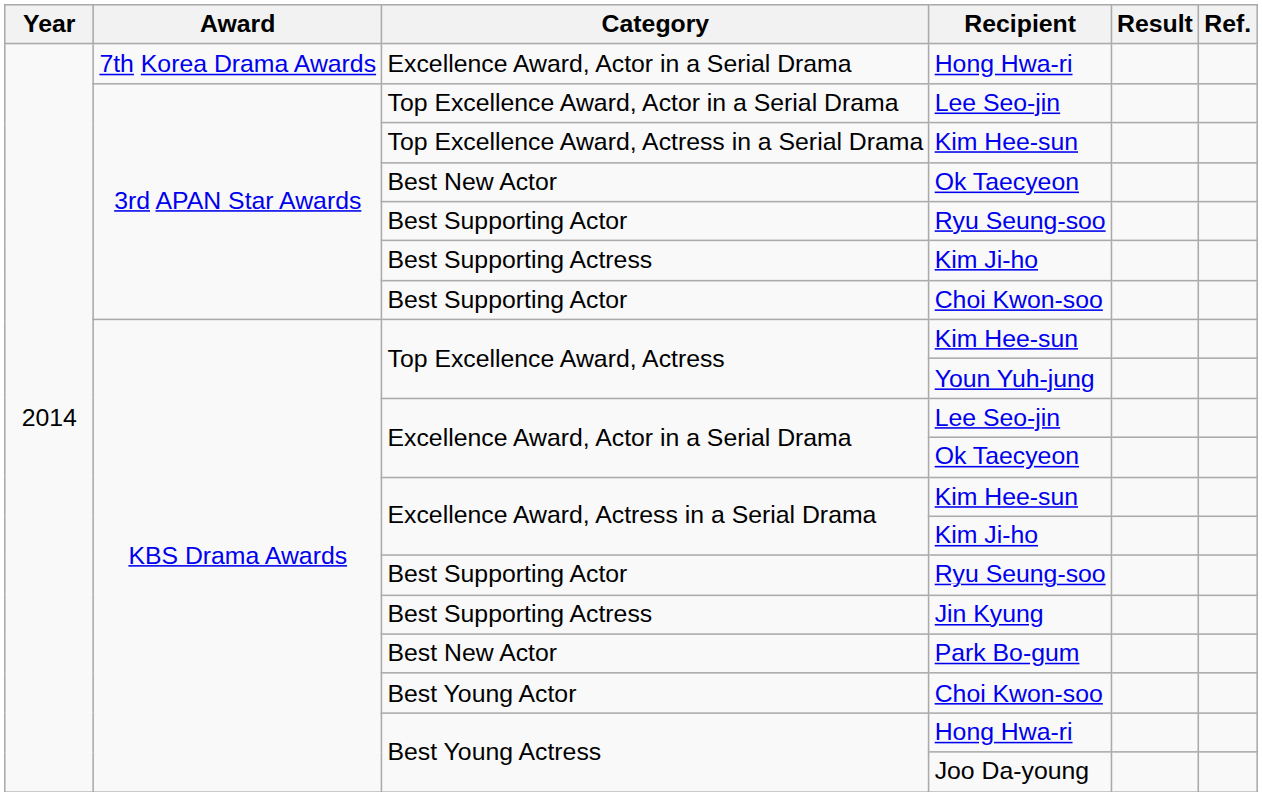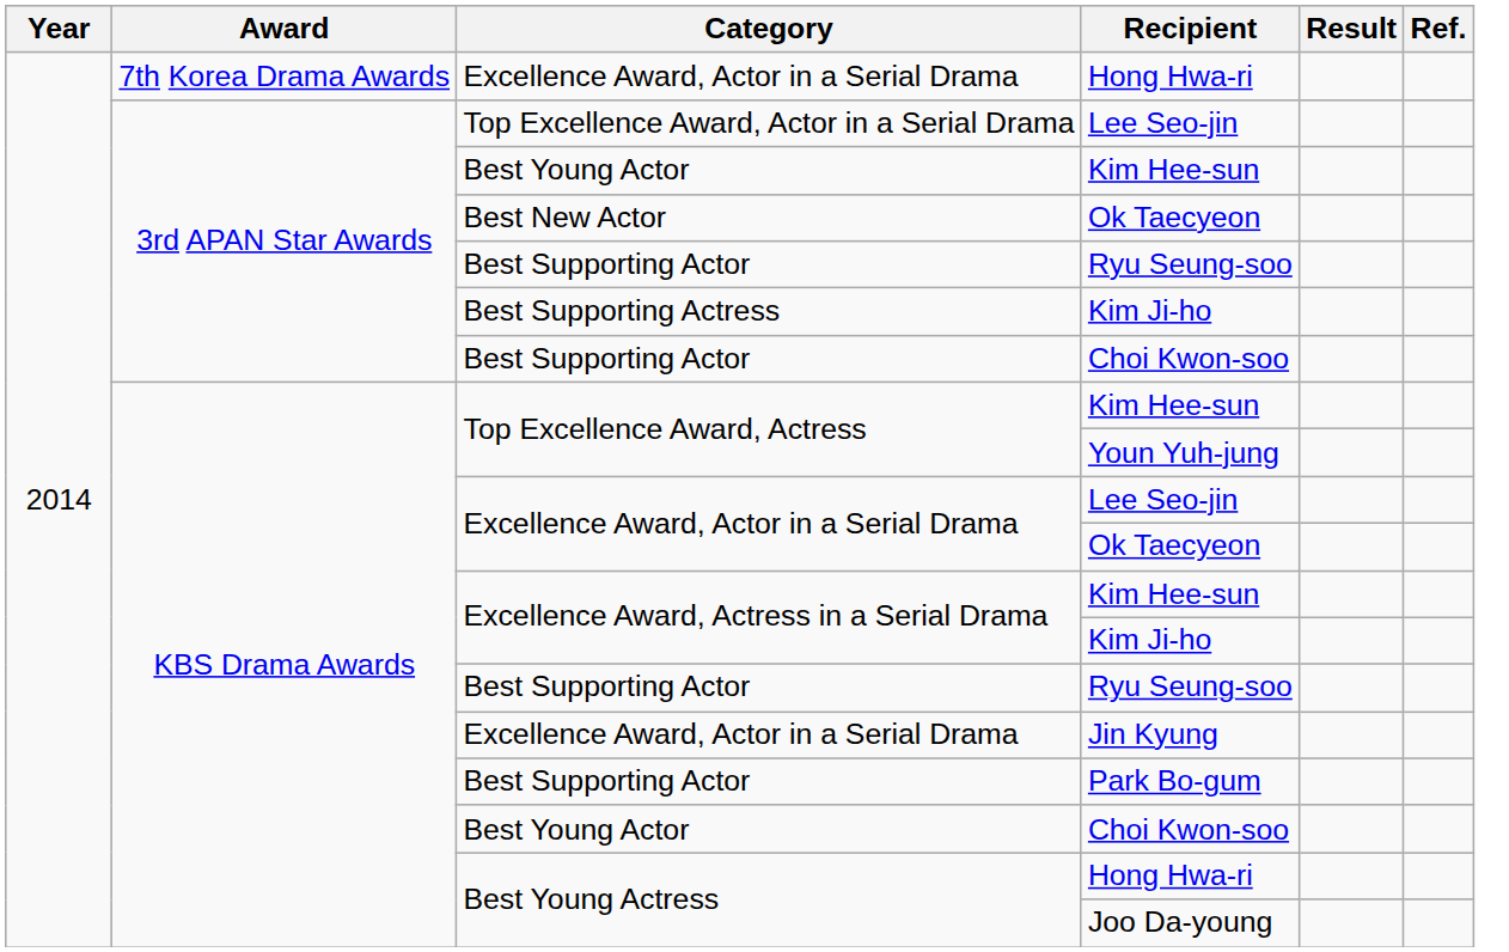3rd APAN Star Awards / Kim Hee-sun | Category: Top Excellence Award, Actress in a Serial Drama -> Best Young Actor
Jin Kyung | Category: Best Supporting Actress -> Excellence Award, Actor in a Serial Drama
Park Bo-gum | Category: Best New Actor -> Best Supporting Actor
